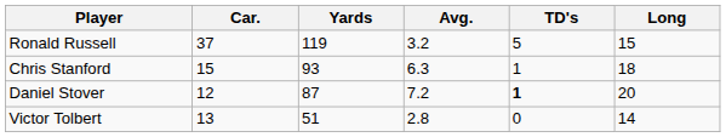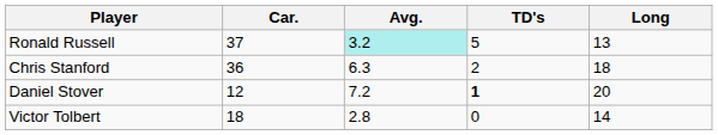- column: Yards | 119 | 93 | 87 | 51
Ronald Russell | Avg.: no background -> paleturquoise background
Ronald Russell | Long: 15 -> 13
Chris Stanford | Car.: 15 -> 36
Chris Stanford | TD's: 1 -> 2
Victor Tolbert | Car.: 13 -> 18
